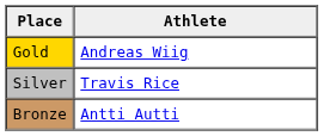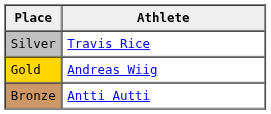rows swapped: Gold <-> Silver
